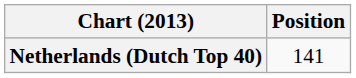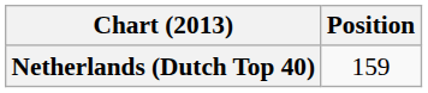Netherlands (Dutch Top 40) | Position: 141 -> 159
